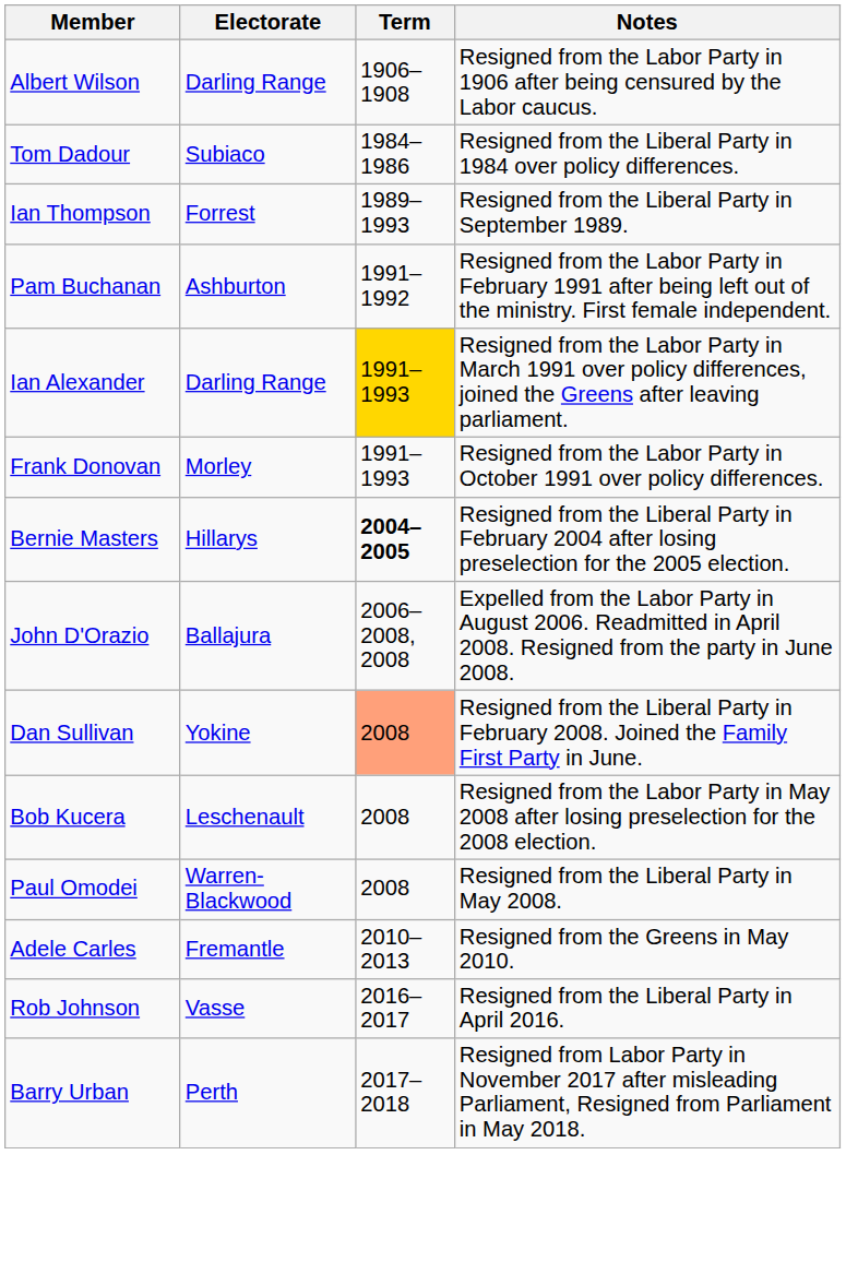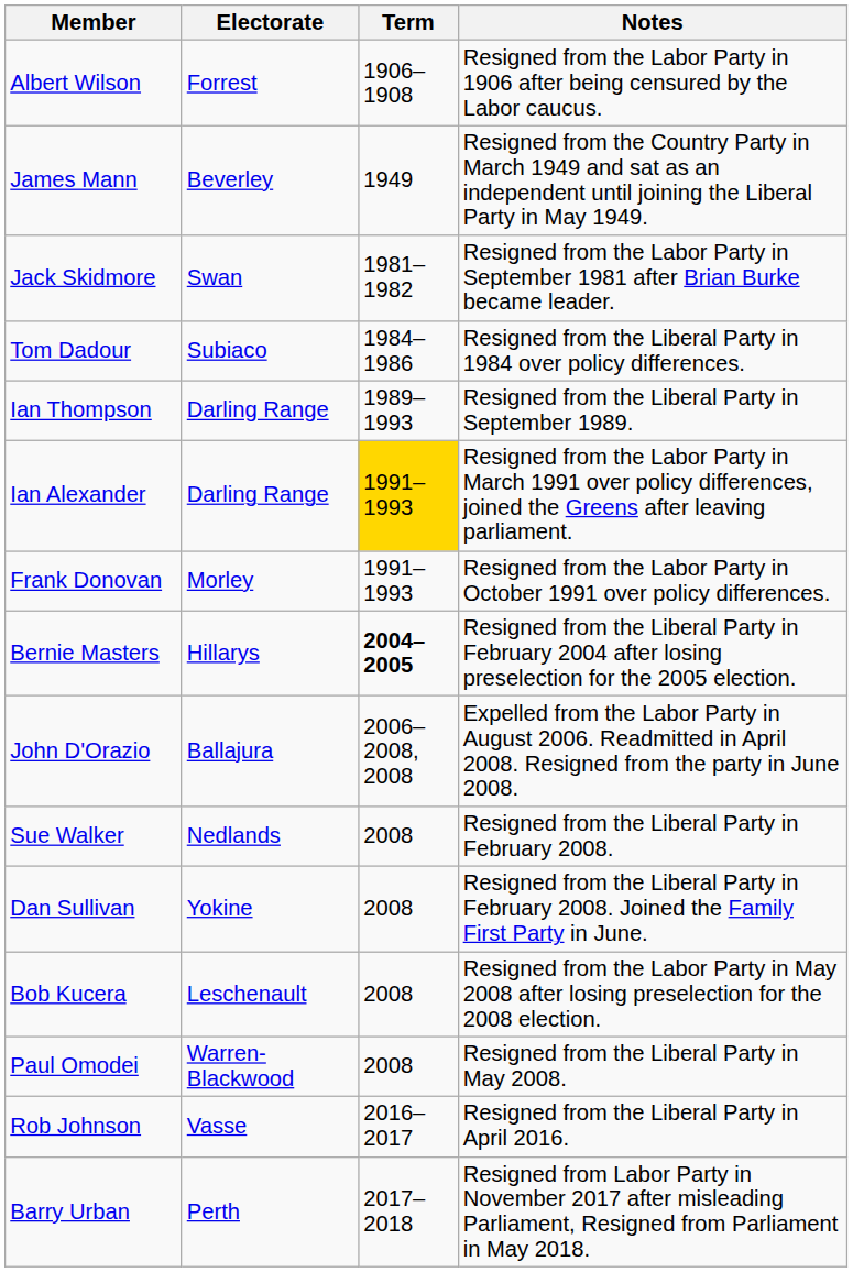Albert Wilson | Electorate: Darling Range -> Forrest
+ row: James Mann | Beverley | 1949 | Resigned from the Country Party in March 1949 and sat as an independent until joining the Liberal Party in May 1949.
+ row: Jack Skidmore | Swan | 1981–1982 | Resigned from the Labor Party in September 1981 after Brian Burke became leader.
Ian Thompson | Electorate: Forrest -> Darling Range
- row: Pam Buchanan | Ashburton | 1991–1992 | Resigned from the Labor Party in February 1991 after being left out of the ministry. First female independent.
+ row: Sue Walker | Nedlands | 2008 | Resigned from the Liberal Party in February 2008.
Dan Sullivan | Term: lightsalmon background -> no background
- row: Adele Carles | Fremantle | 2010–2013 | Resigned from the Greens in May 2010.
